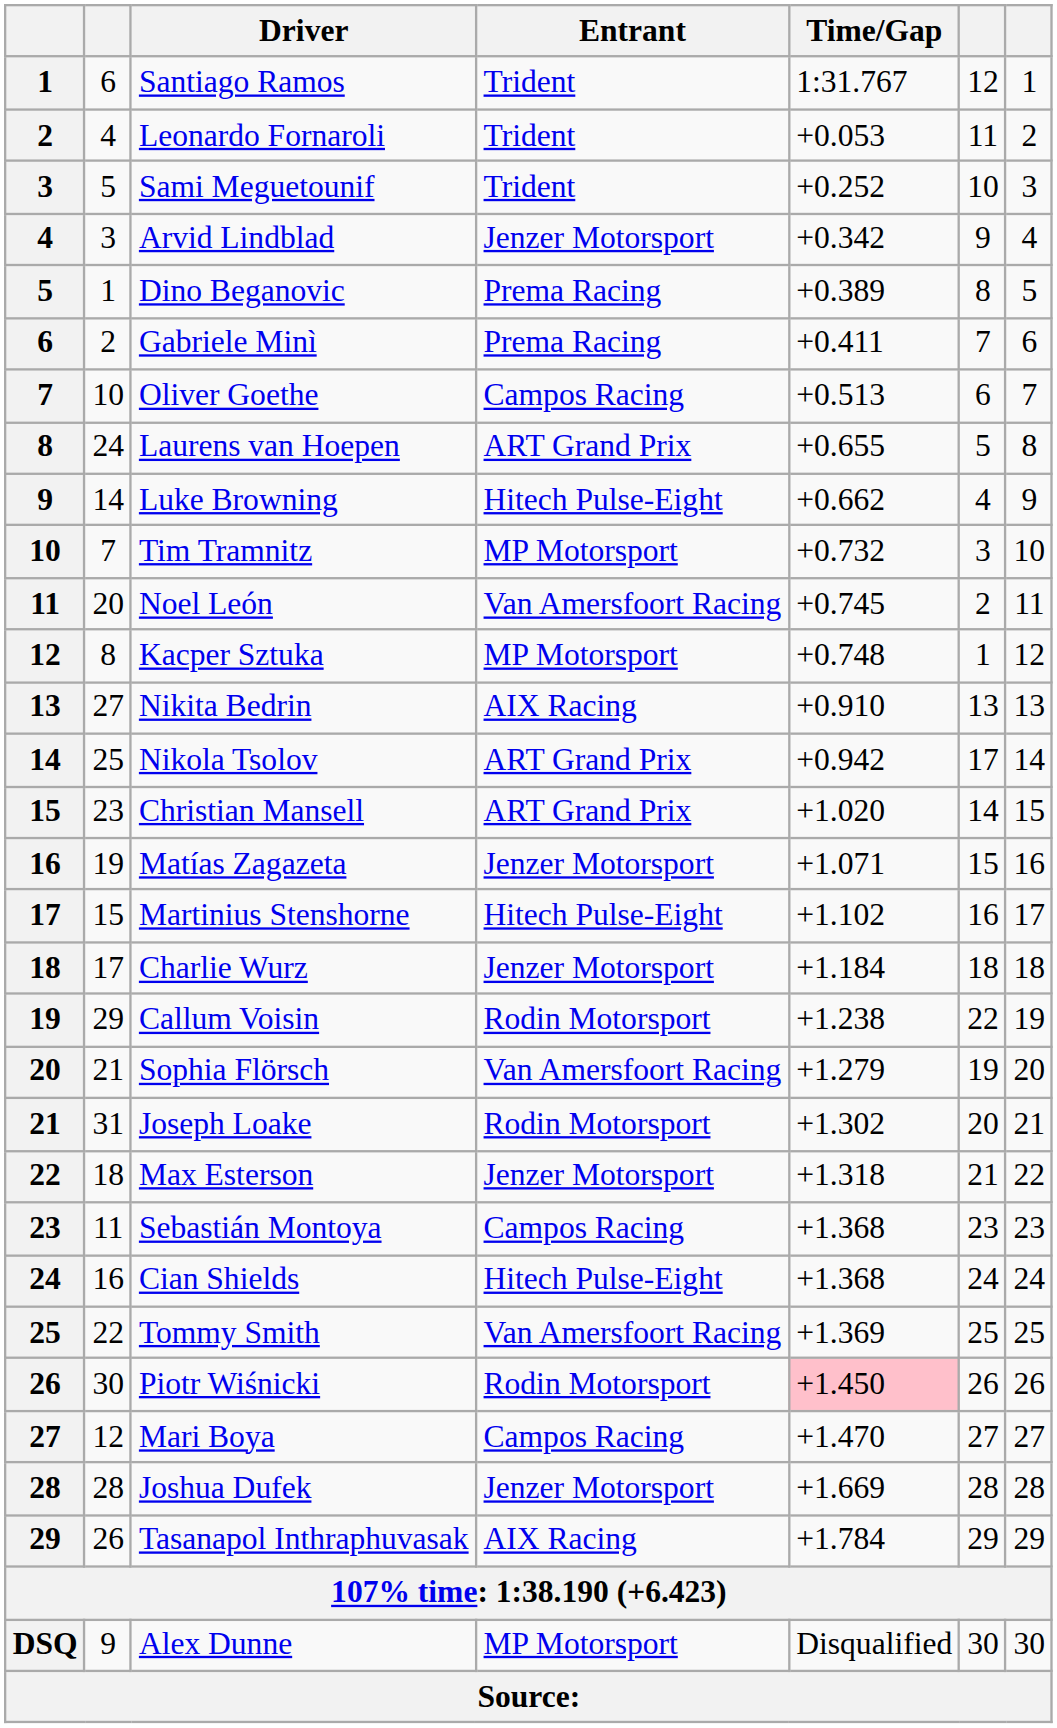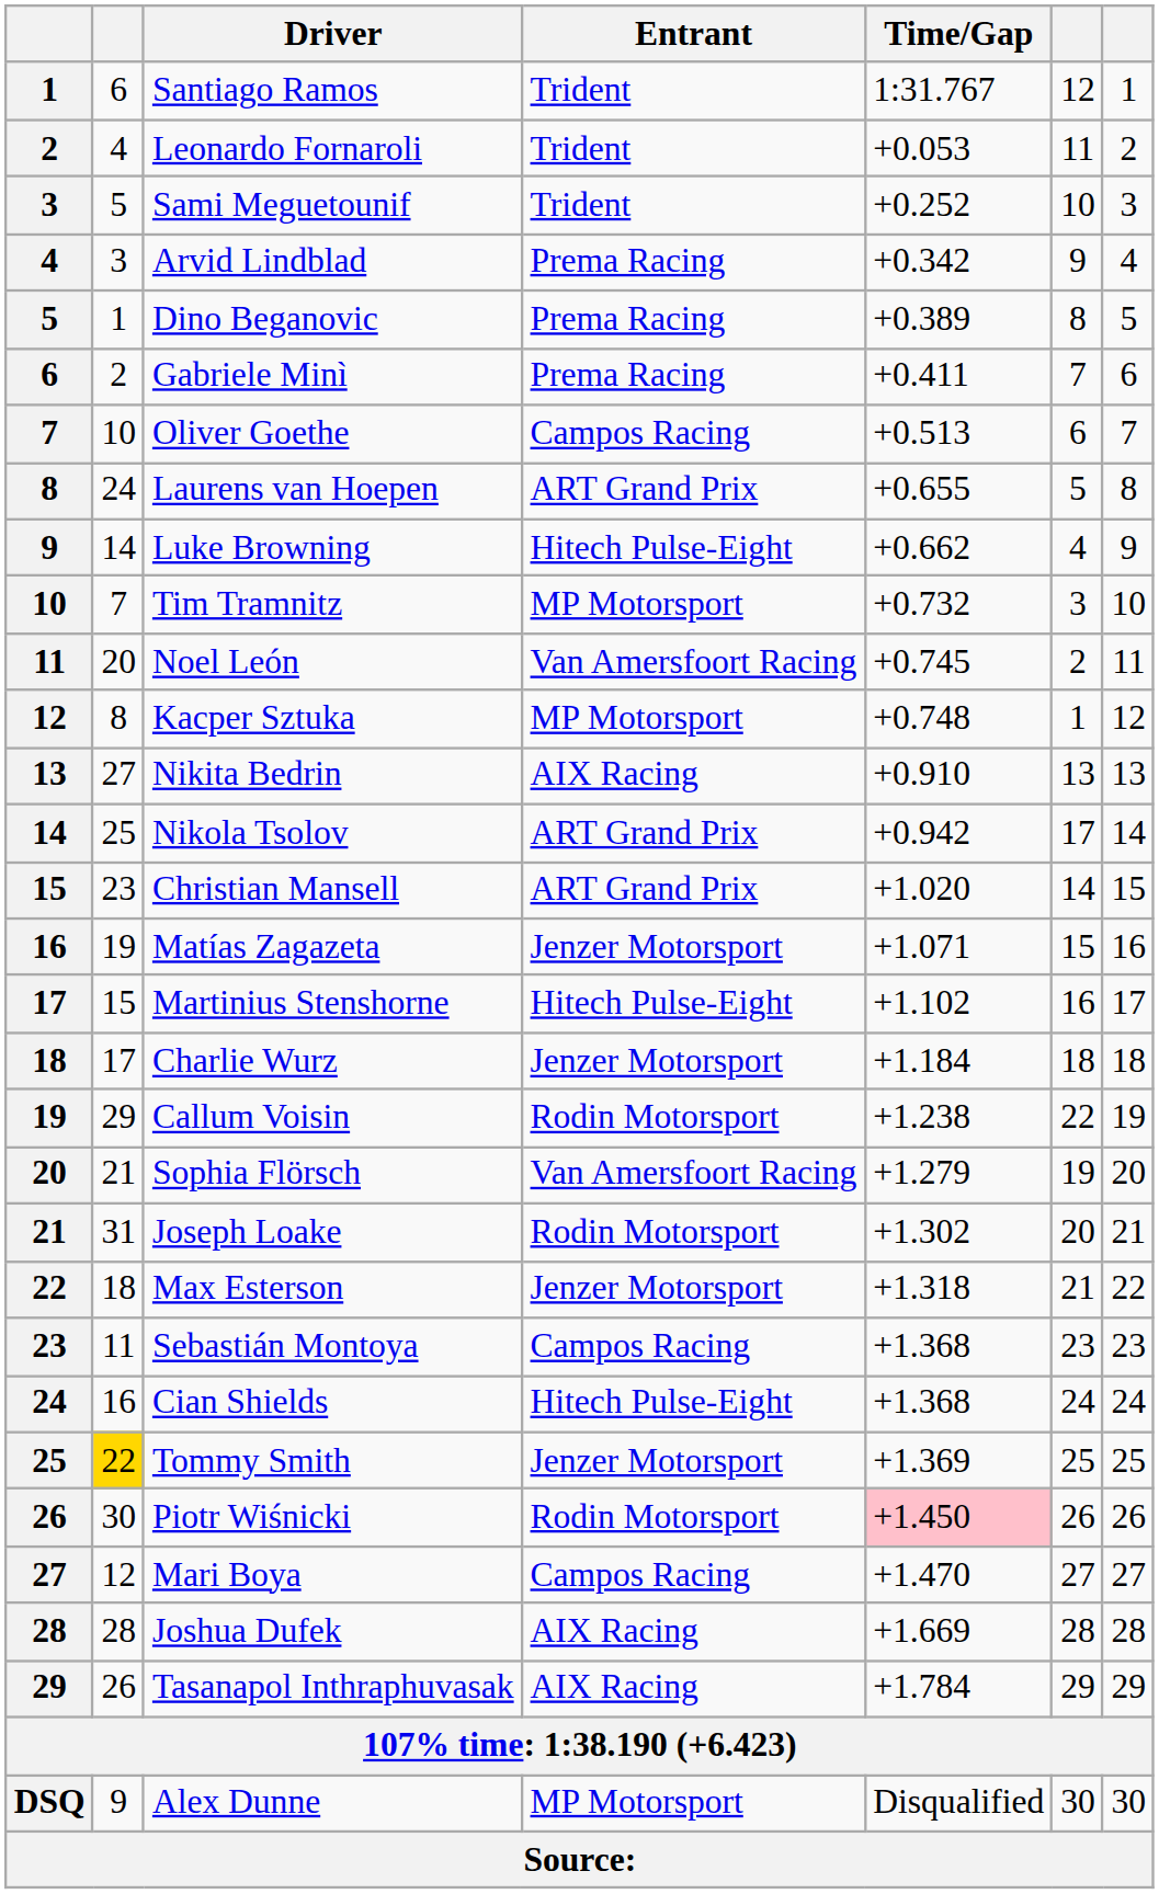Arvid Lindblad | Entrant: Jenzer Motorsport -> Prema Racing
Tommy Smith | column 2: no background -> gold background
Tommy Smith | Entrant: Van Amersfoort Racing -> Jenzer Motorsport
Joshua Dufek | Entrant: Jenzer Motorsport -> AIX Racing
